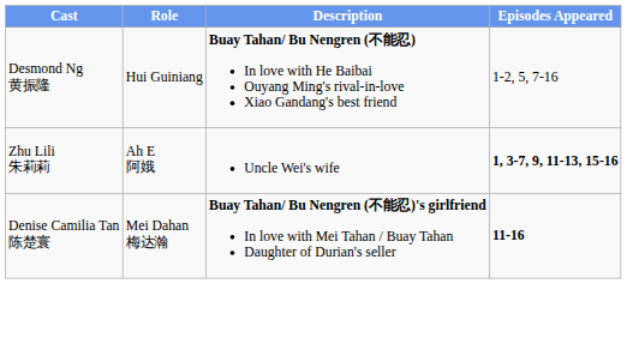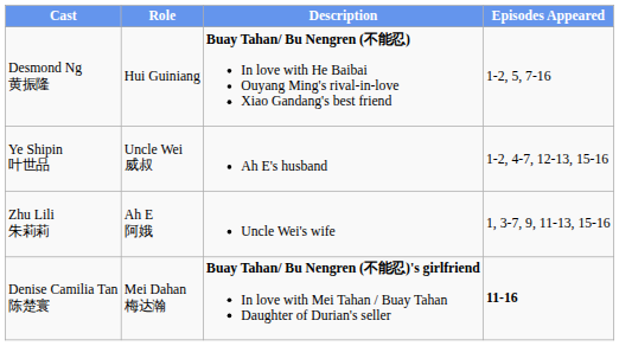+ row: Ye Shipin 叶世品 | Uncle Wei 威叔 | Ah E's husband | 1-2, 4-7, 12-13, 15-16
Zhu Lili 朱莉莉 | Episodes Appeared: bold -> normal
